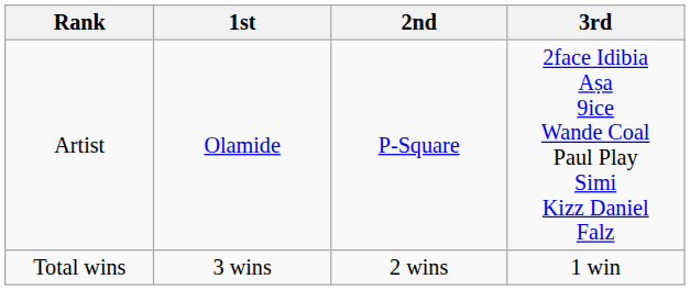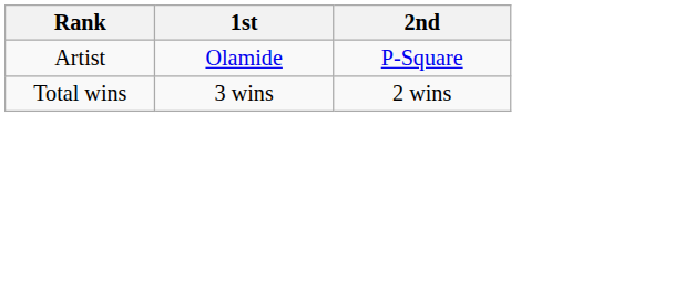- column: 3rd | 2face Idibia Aṣa 9ice Wande Coal Paul Play Simi Kizz Daniel Falz | 1 win
